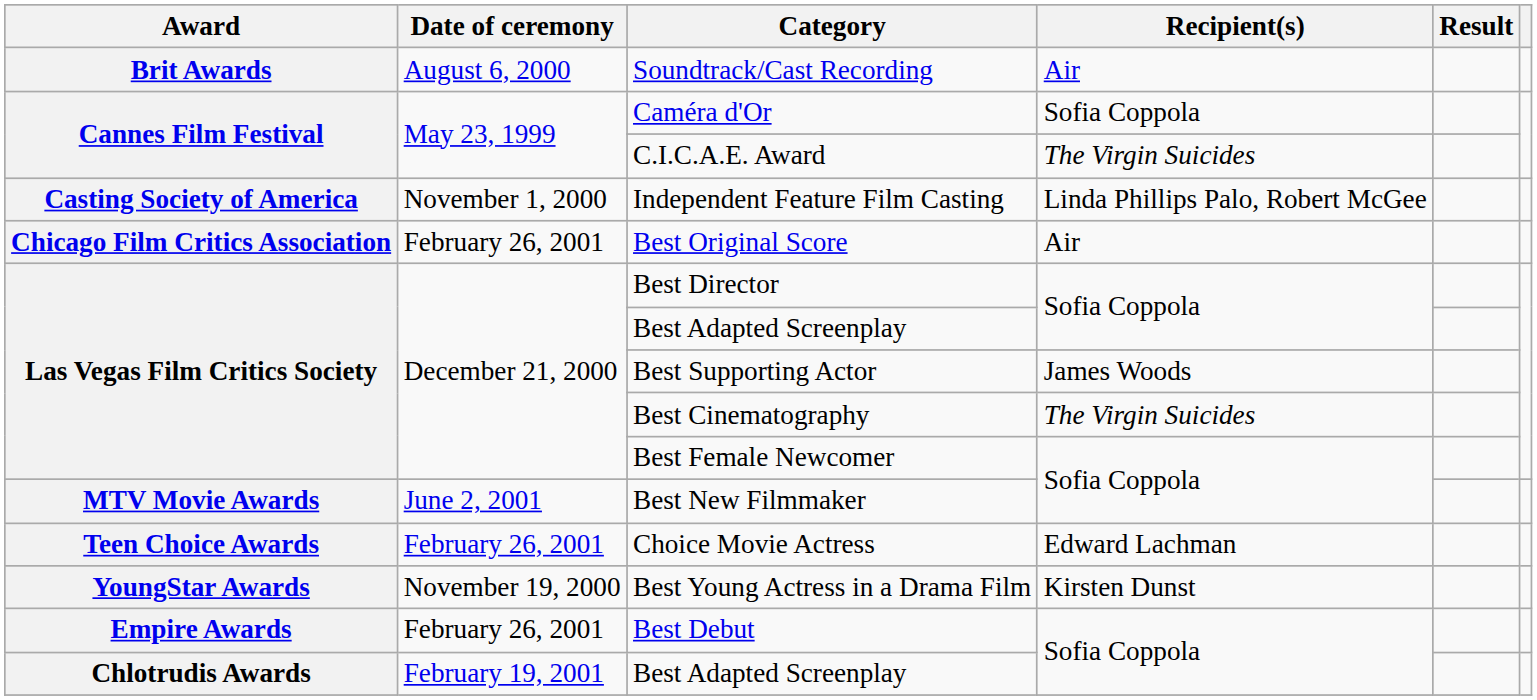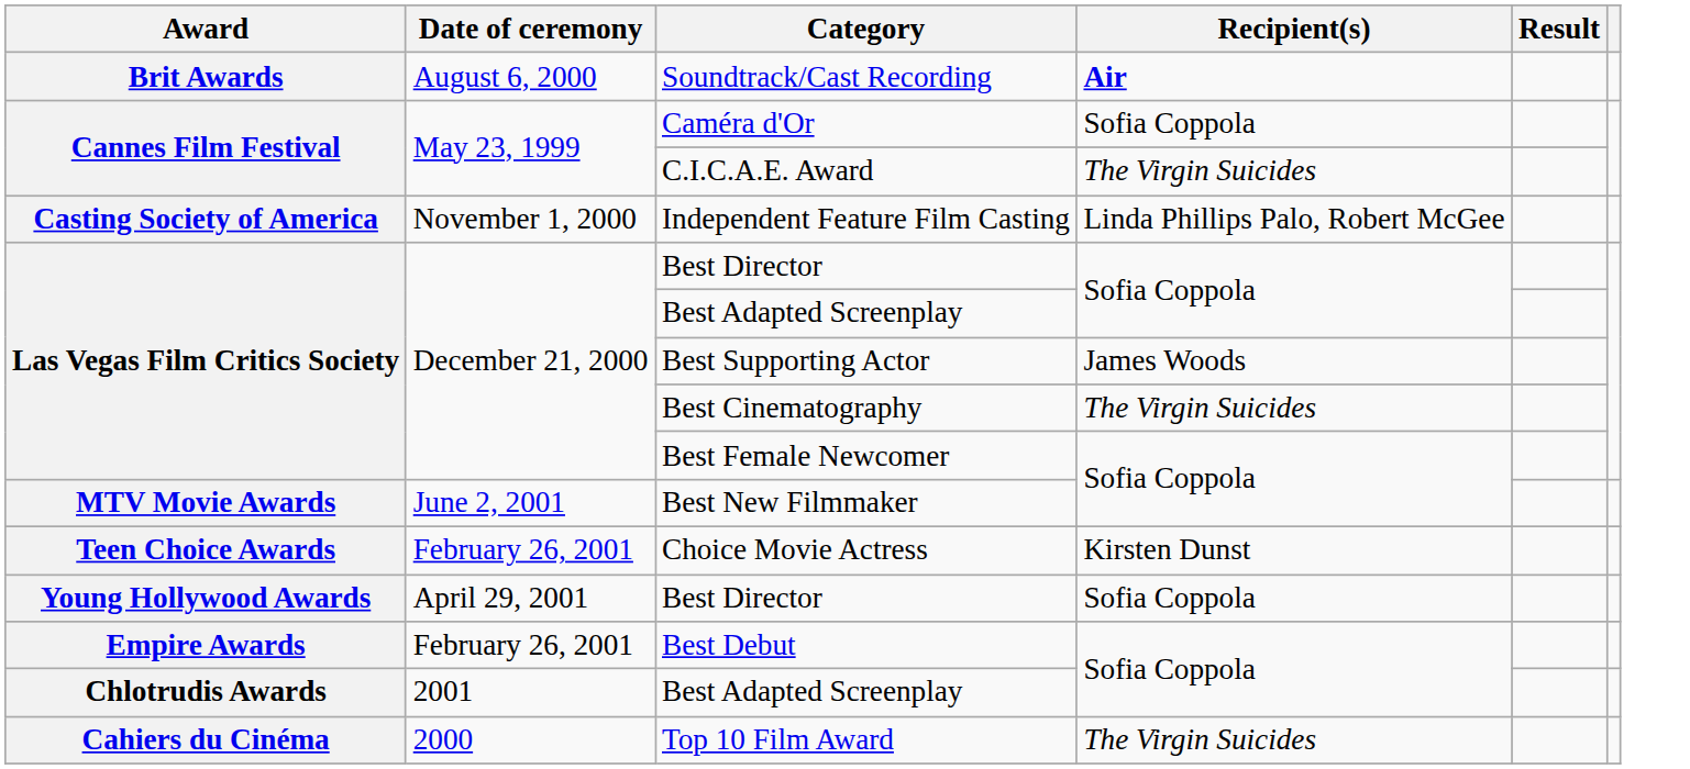Soundtrack/Cast Recording | Recipient(s): normal -> bold
- row: Chicago Film Critics Association | February 26, 2001 | Best Original Score | Air
Choice Movie Actress | Recipient(s): Edward Lachman -> Kirsten Dunst
+ row: Young Hollywood Awards | April 29, 2001 | Best Director | Sofia Coppola
- row: YoungStar Awards | November 19, 2000 | Best Young Actress in a Drama Film | Kirsten Dunst
Chlotrudis Awards / Best Adapted Screenplay | Date of ceremony: February 19, 2001 -> 2001
+ row: Cahiers du Cinéma | 2000 | Top 10 Film Award | The Virgin Suicides
